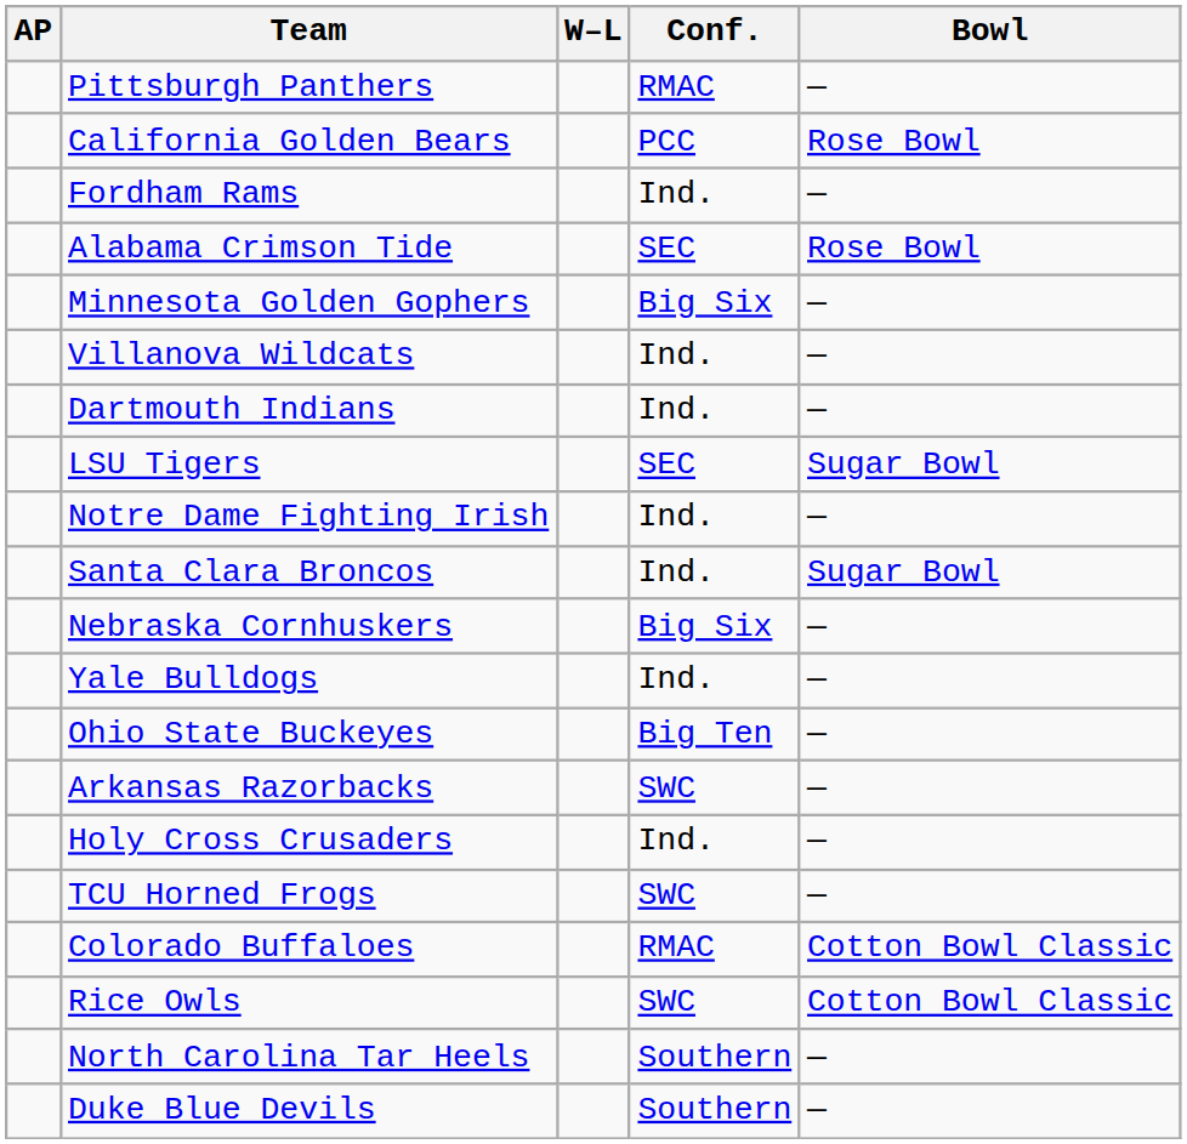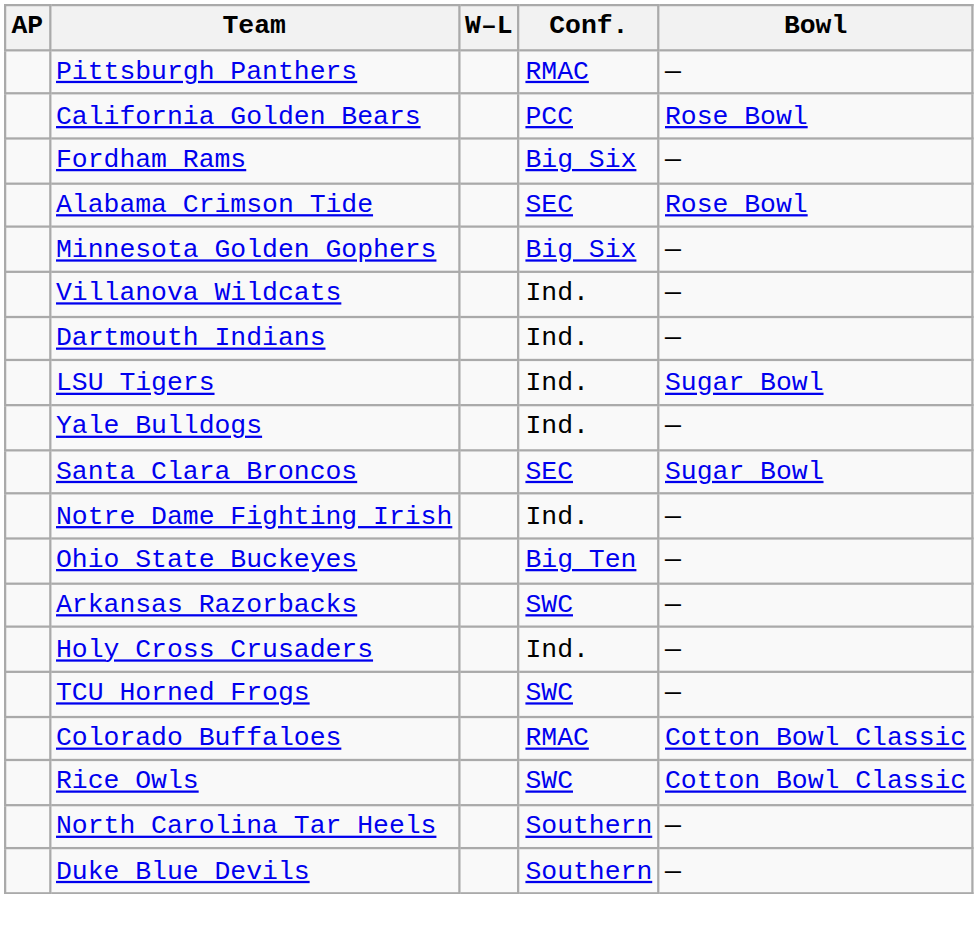Fordham Rams | Conf.: Ind. -> Big Six
LSU Tigers | Conf.: SEC -> Ind.
rows swapped: Notre Dame Fighting Irish <-> Yale Bulldogs
Santa Clara Broncos | Conf.: Ind. -> SEC
- row: Nebraska Cornhuskers | Big Six | —
